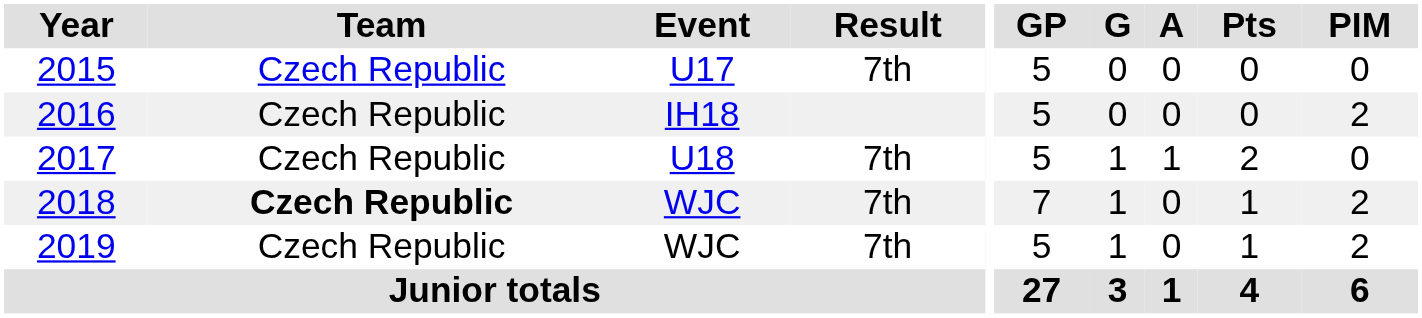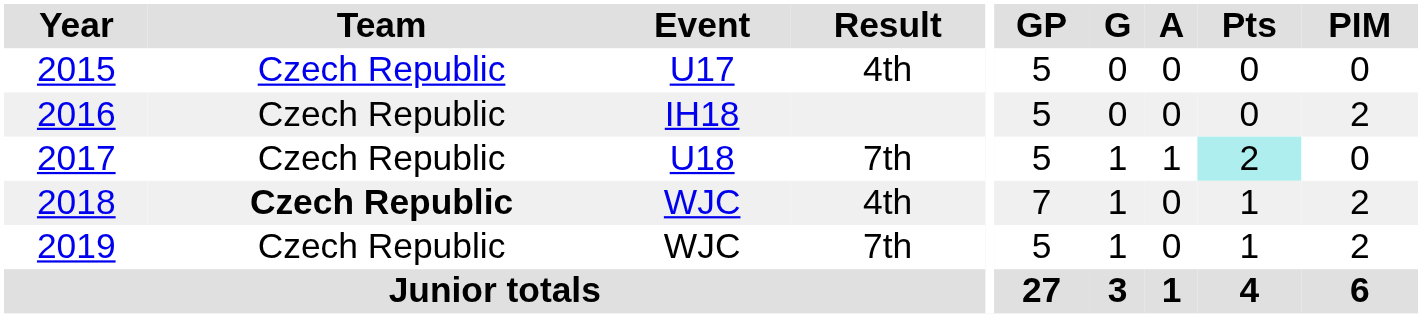2015 | Result: 7th -> 4th
2017 | Pts: no background -> paleturquoise background
2018 | Result: 7th -> 4th
